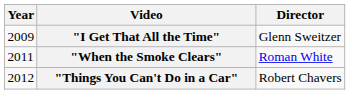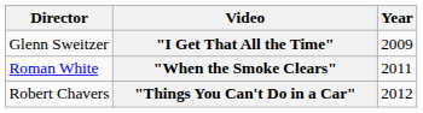columns swapped: Year <-> Director
